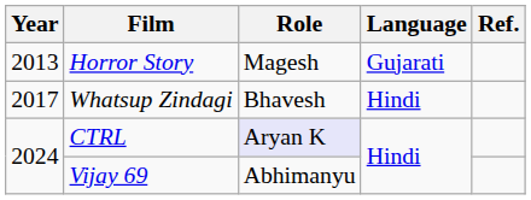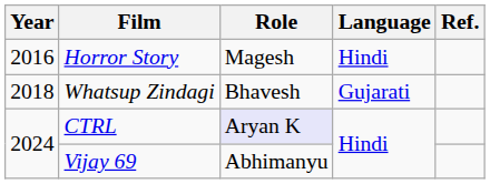Horror Story | Year: 2013 -> 2016
Horror Story | Language: Gujarati -> Hindi
Whatsup Zindagi | Year: 2017 -> 2018
Whatsup Zindagi | Language: Hindi -> Gujarati
